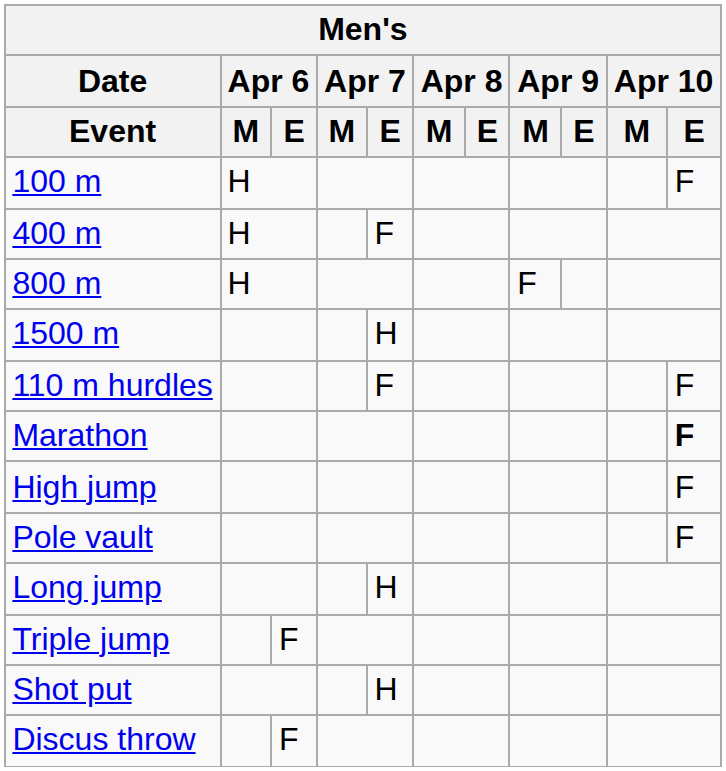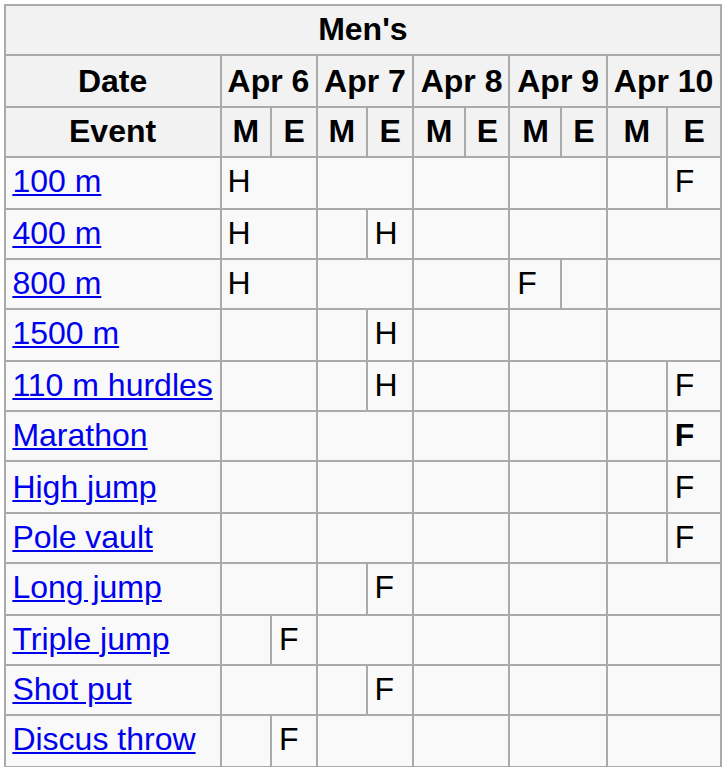400 m | Apr 7 / E: F -> H
110 m hurdles | Apr 7 / E: F -> H
Long jump | Apr 7 / E: H -> F
Shot put | Apr 7 / E: H -> F
